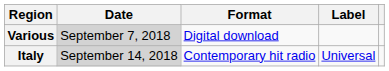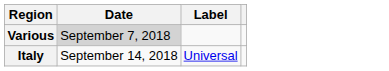- column: Format | Digital download | Contemporary hit radio
Italy | Date: lightgrey background -> no background
